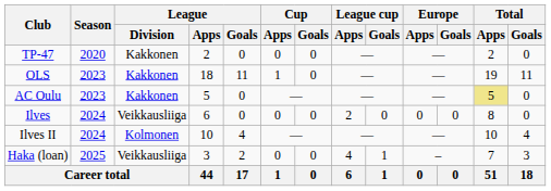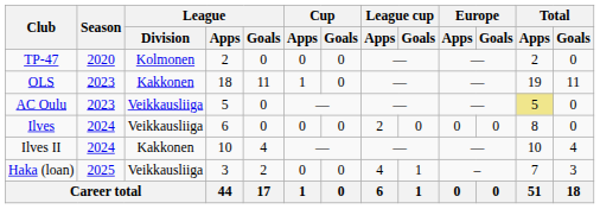TP-47 | League / Division: Kakkonen -> Kolmonen
AC Oulu | League / Division: Kakkonen -> Veikkausliiga
Ilves II | League / Division: Kolmonen -> Kakkonen
